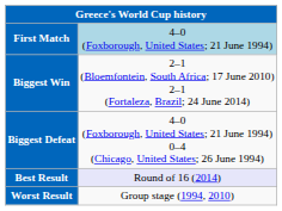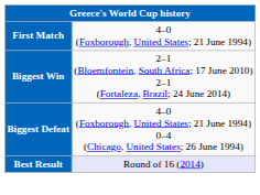First Match | column 2: lightblue background -> no background
- row: Worst Result | Group stage (1994, 2010)
